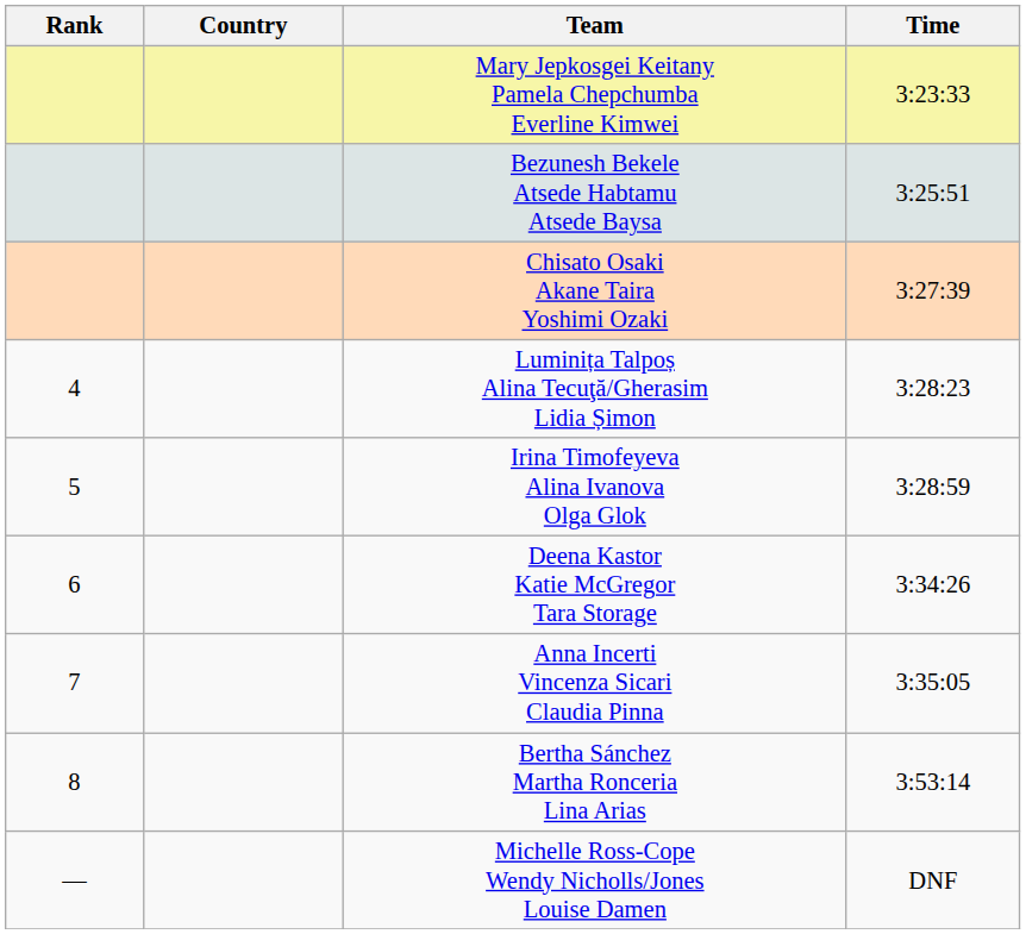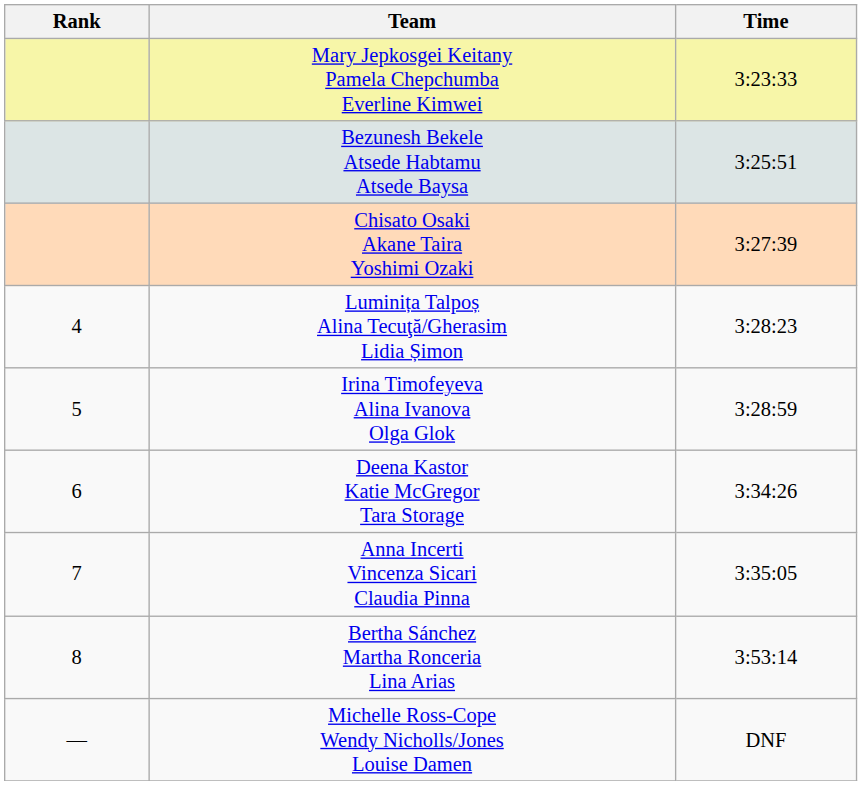- column: Country
